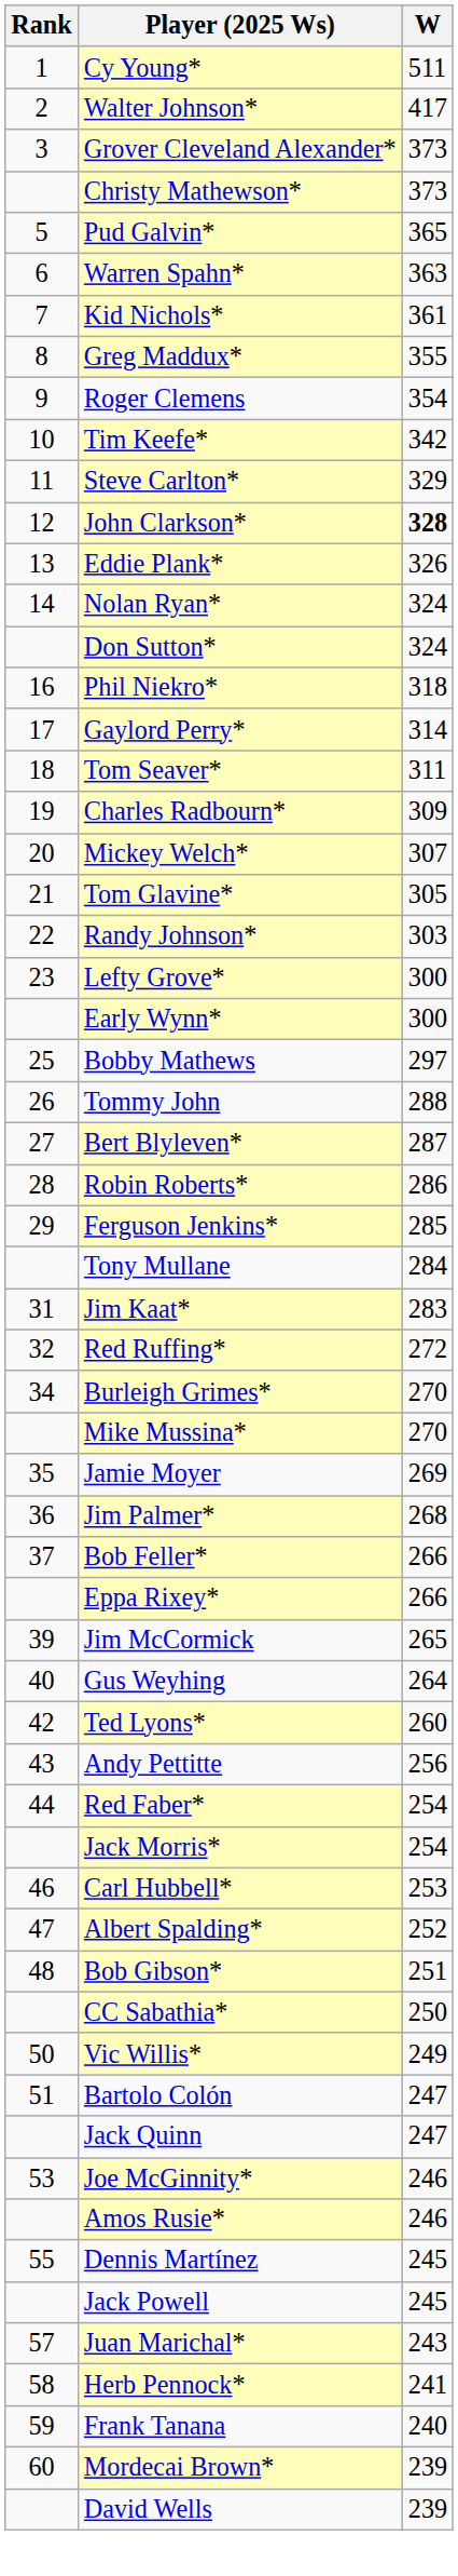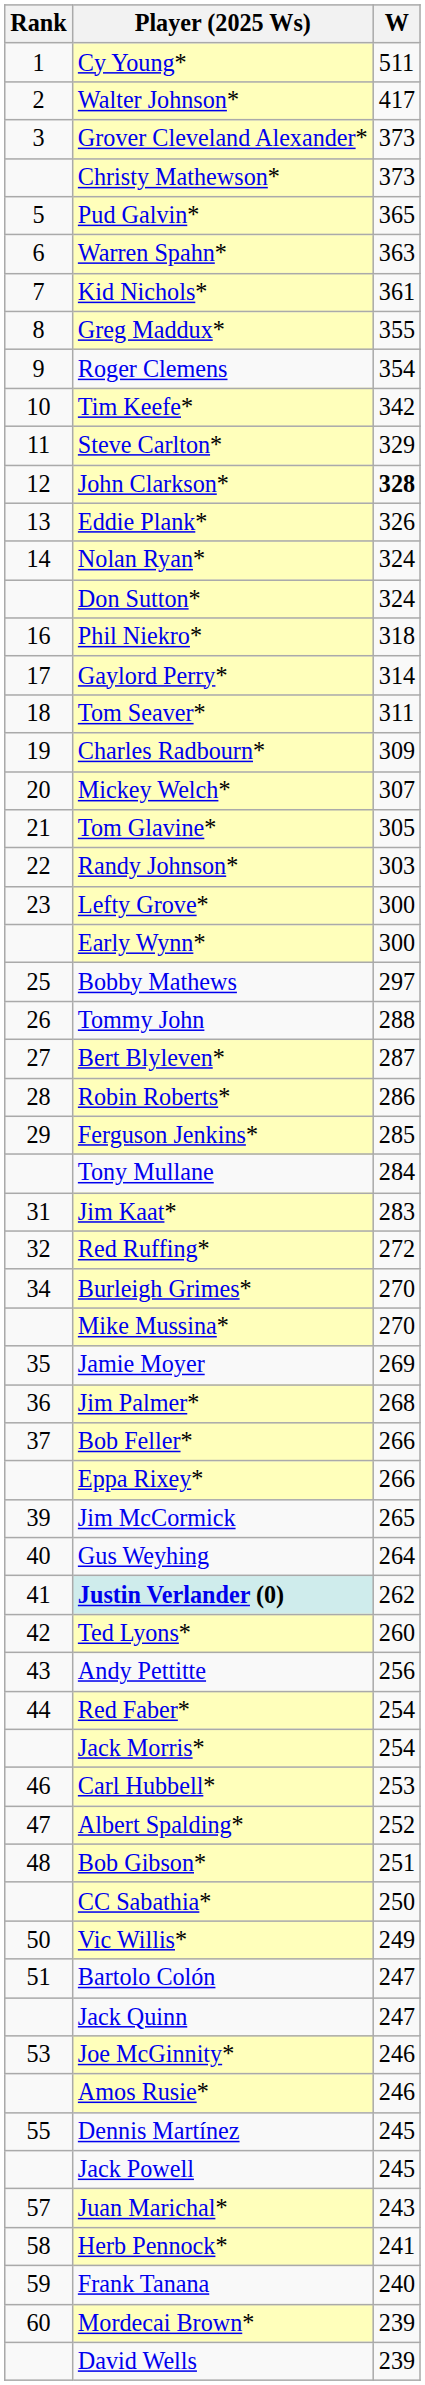+ row: 41 | Justin Verlander (0) | 262
